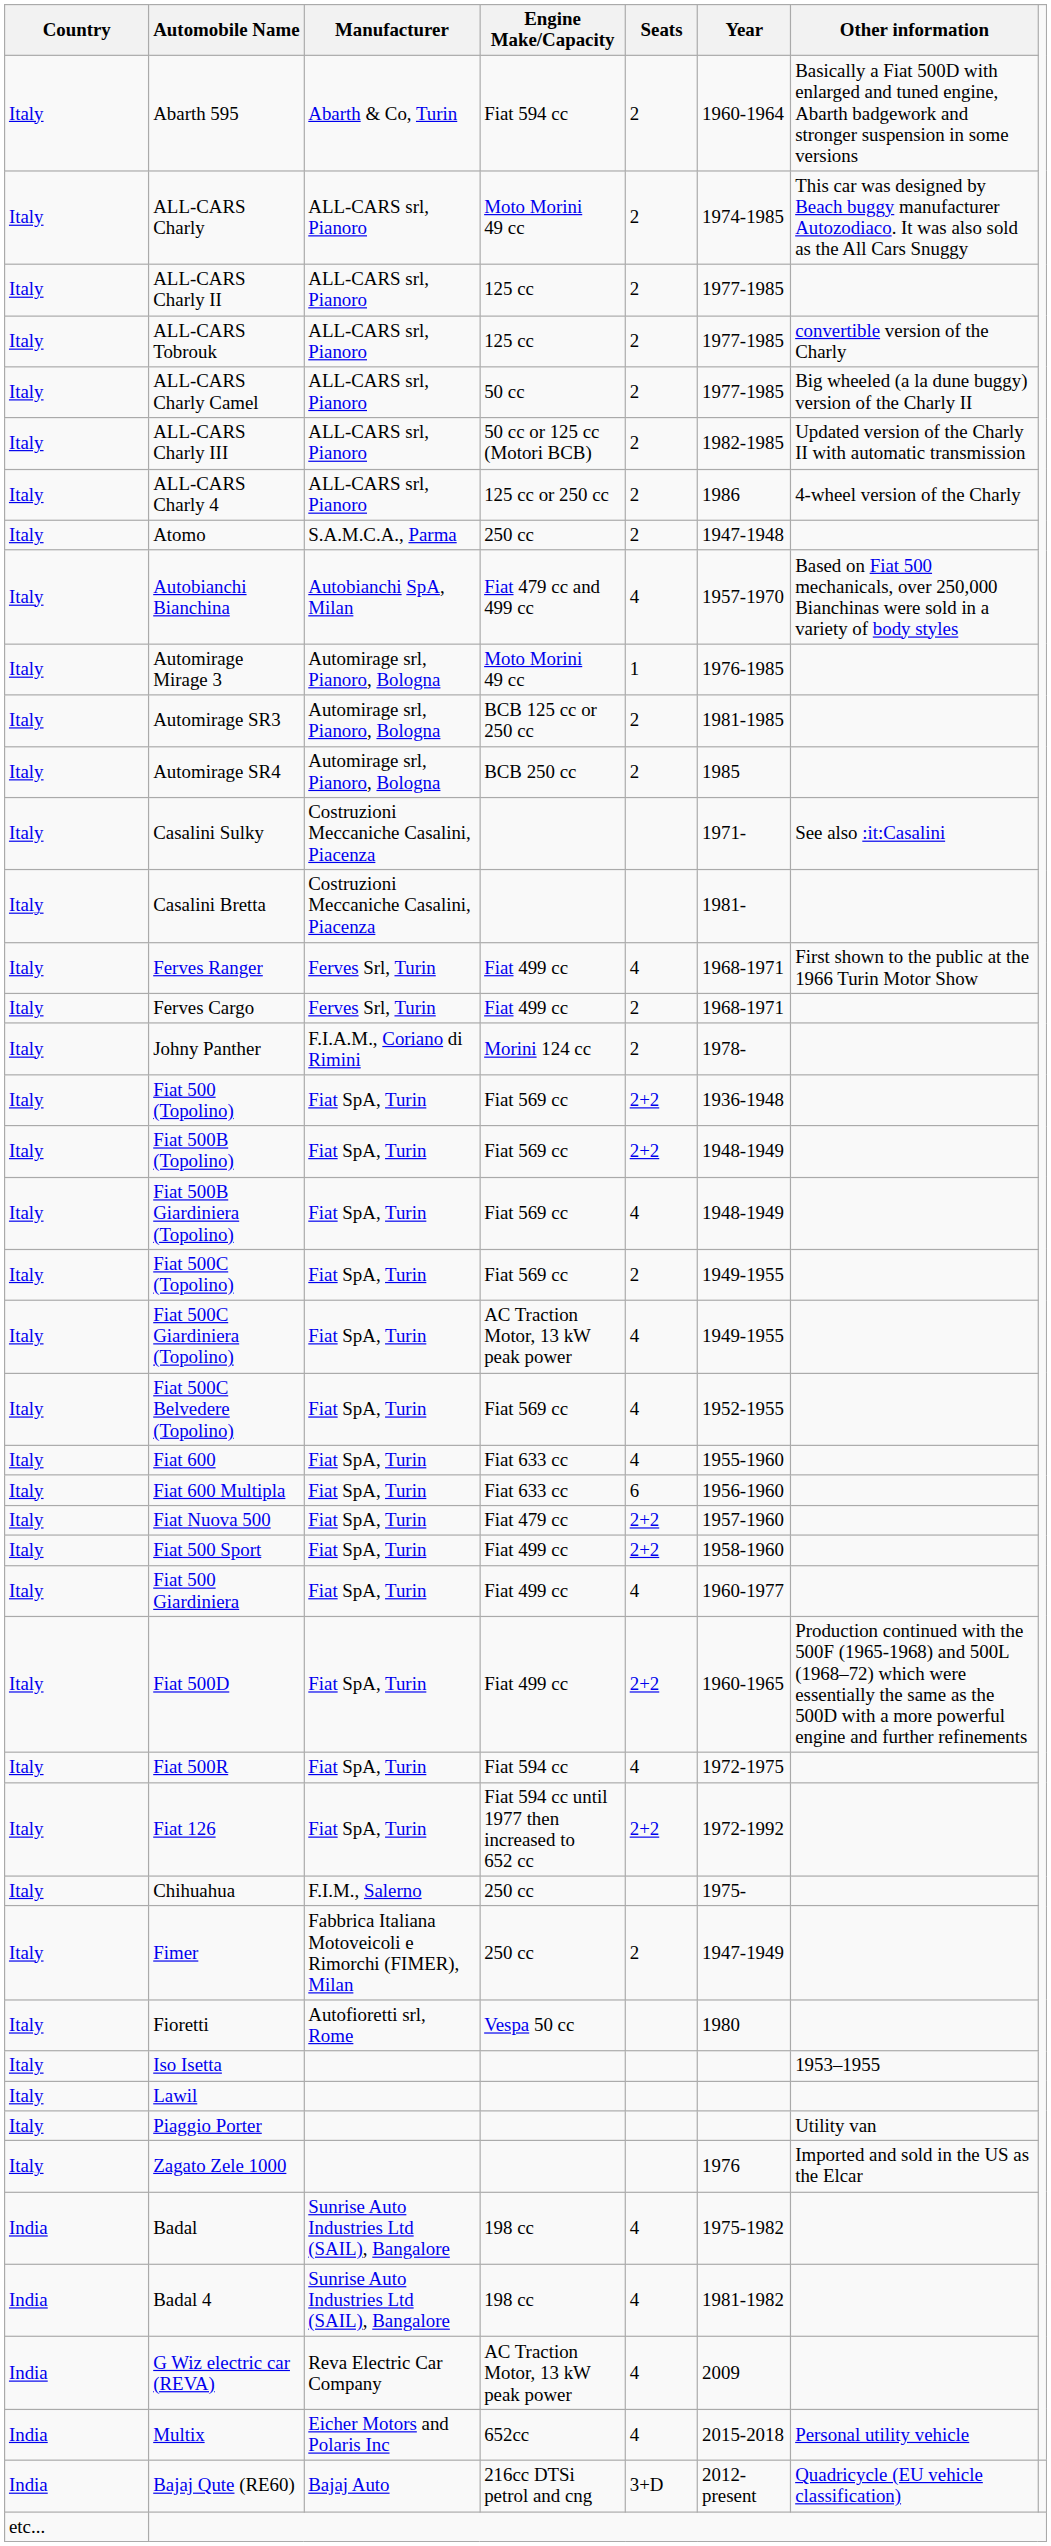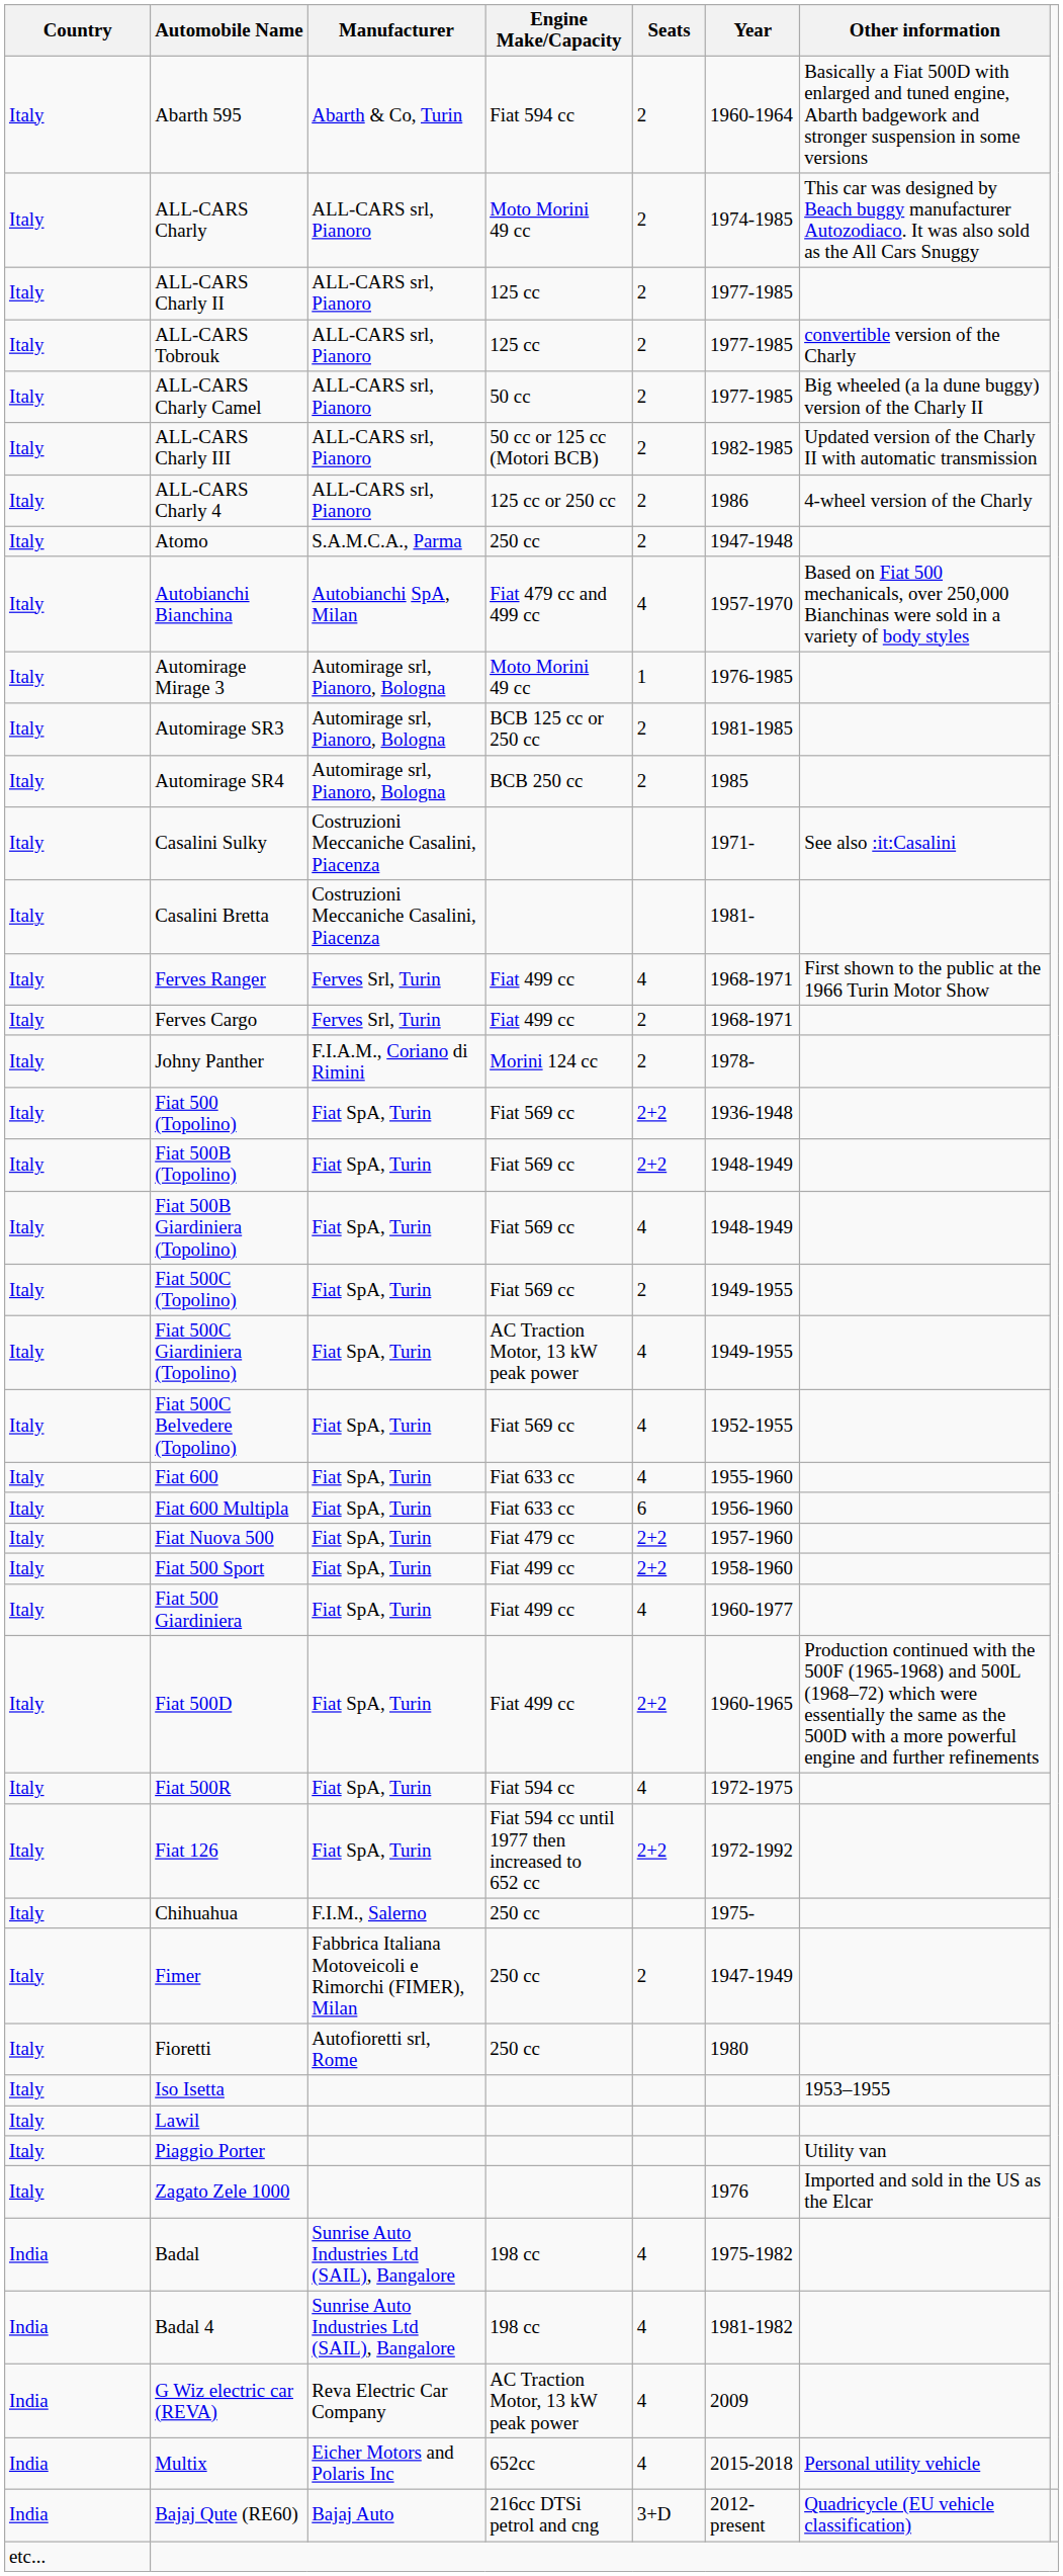Fioretti | Engine Make/Capacity: Vespa 50 cc -> 250 cc
